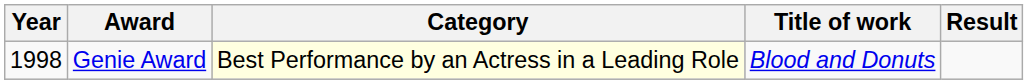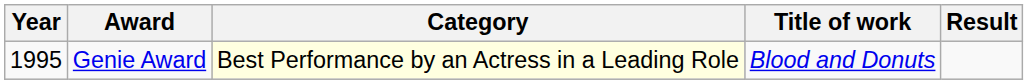Genie Award | Year: 1998 -> 1995
